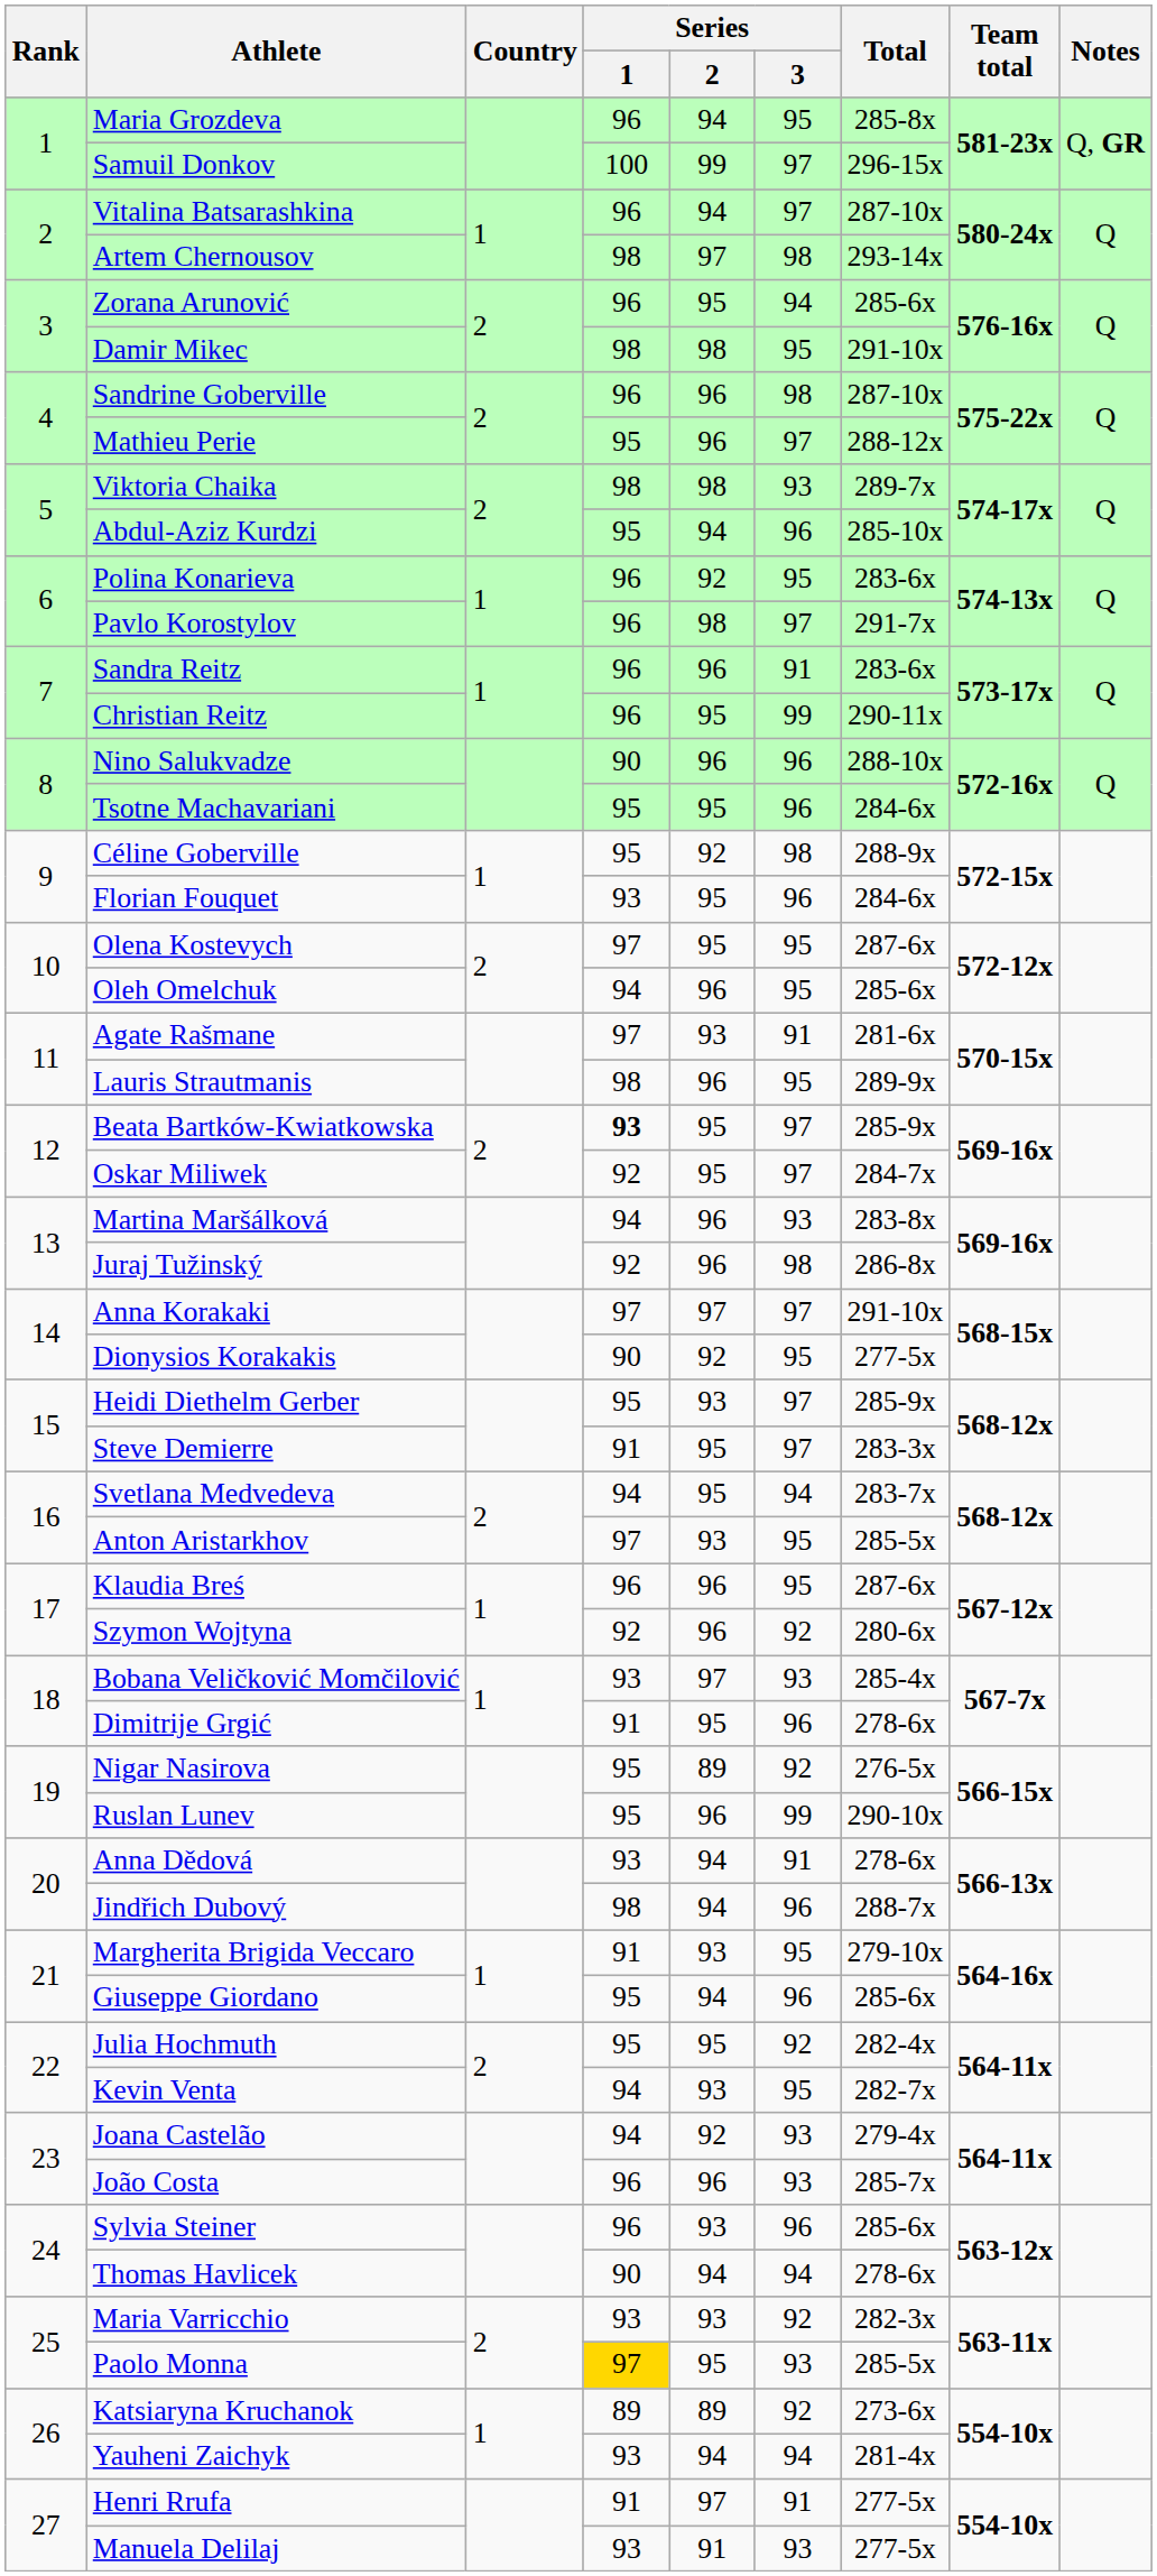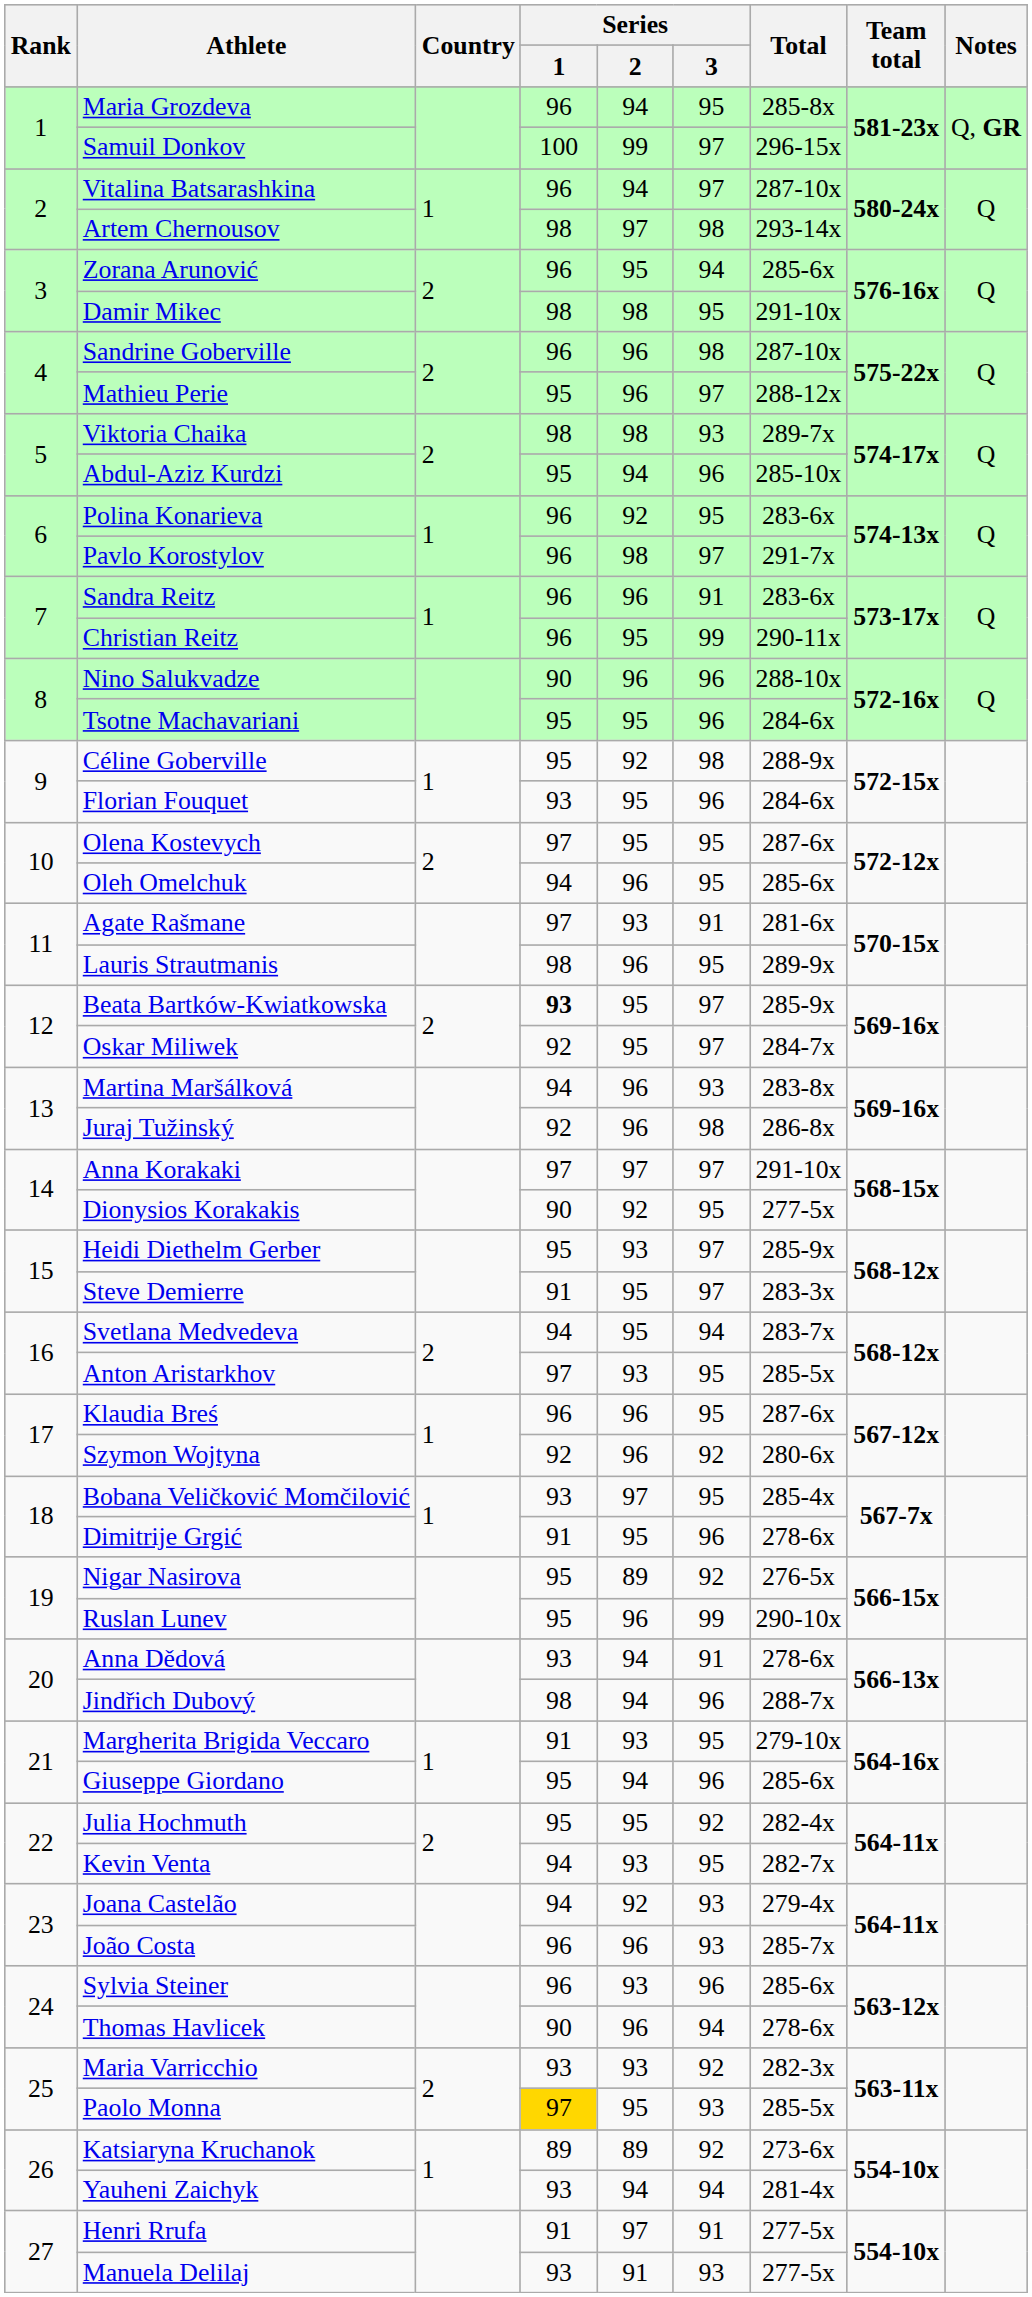Bobana Veličković Momčilović | Series / 3: 93 -> 95
Thomas Havlicek | Series / 2: 94 -> 96
